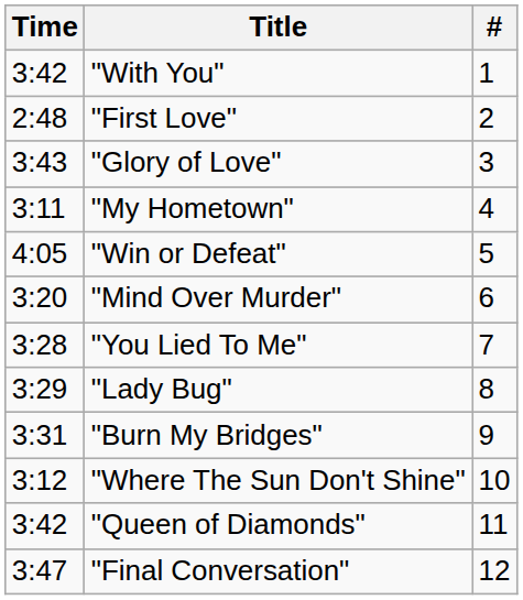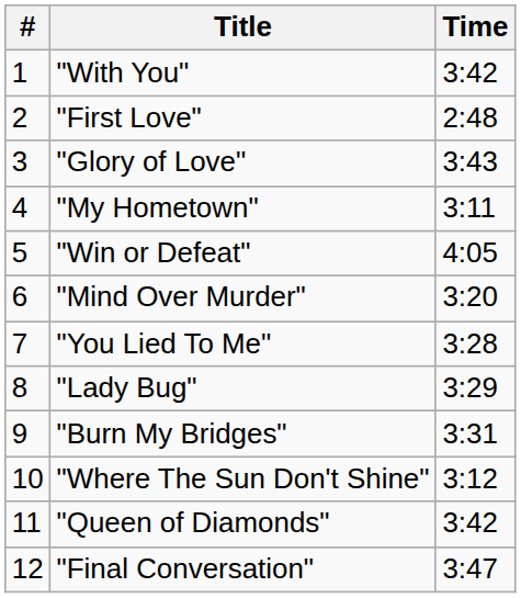columns swapped: # <-> Time
